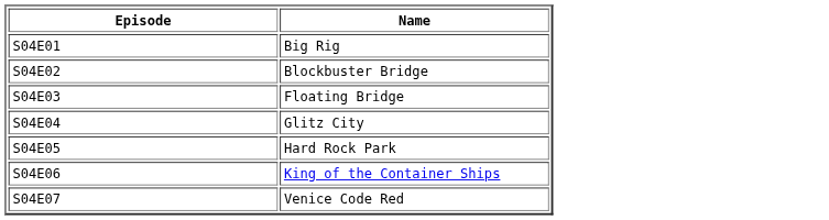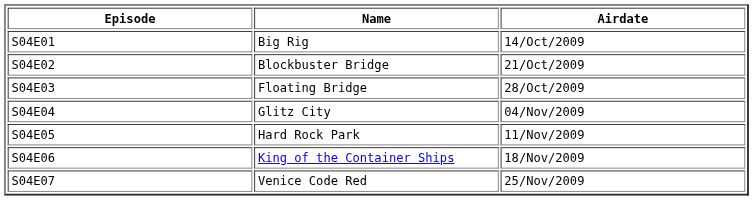+ column: Airdate | 14/Oct/2009 | 21/Oct/2009 | 28/Oct/2009 | 04/Nov/2009 | 11/Nov/2009 | 18/Nov/2009 | 25/Nov/2009
